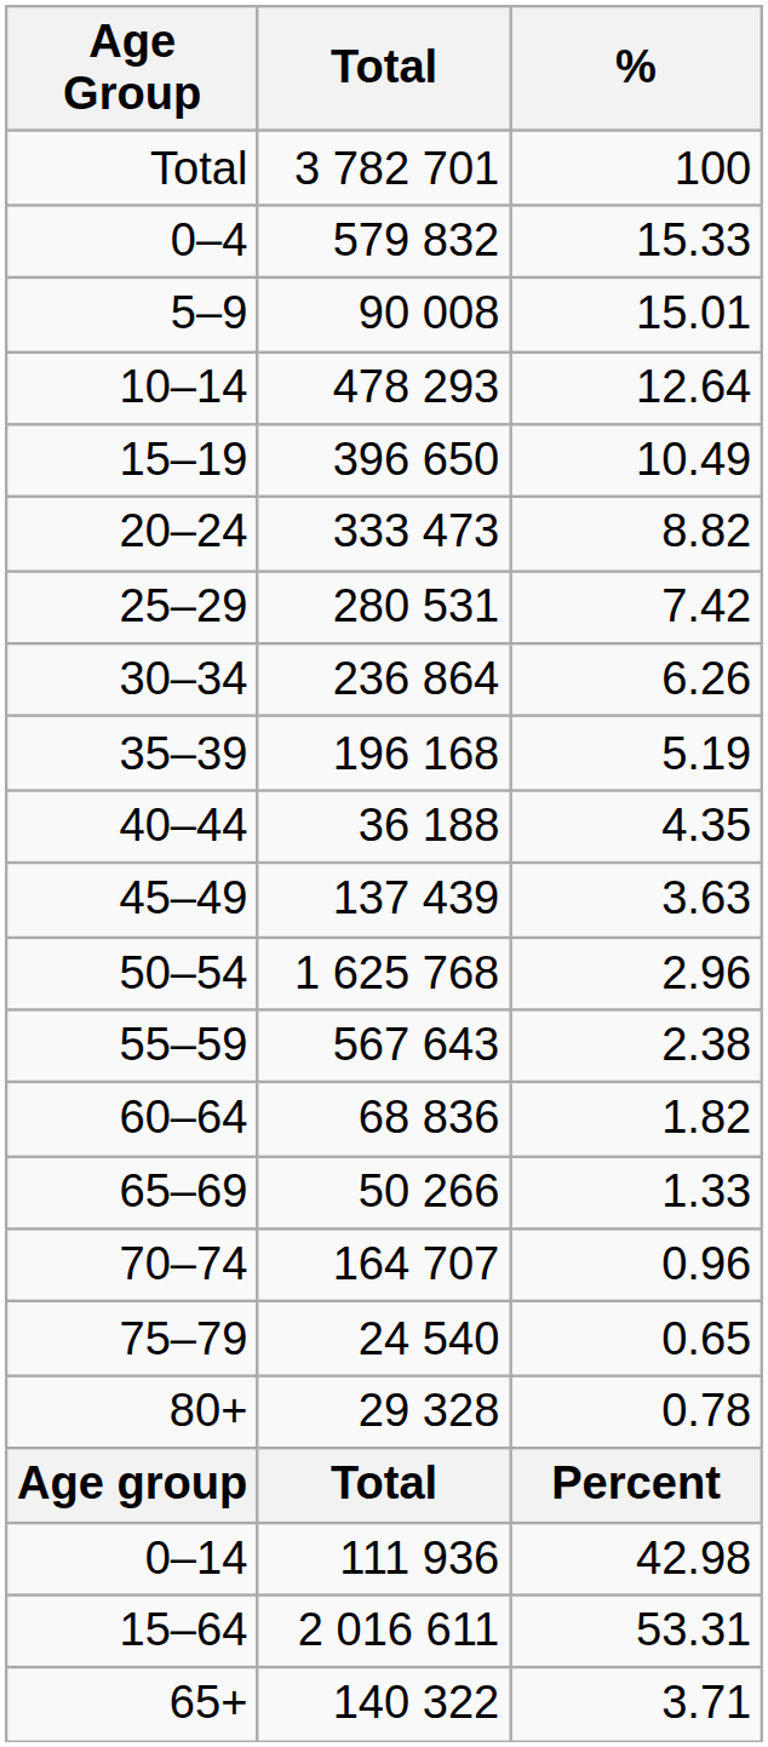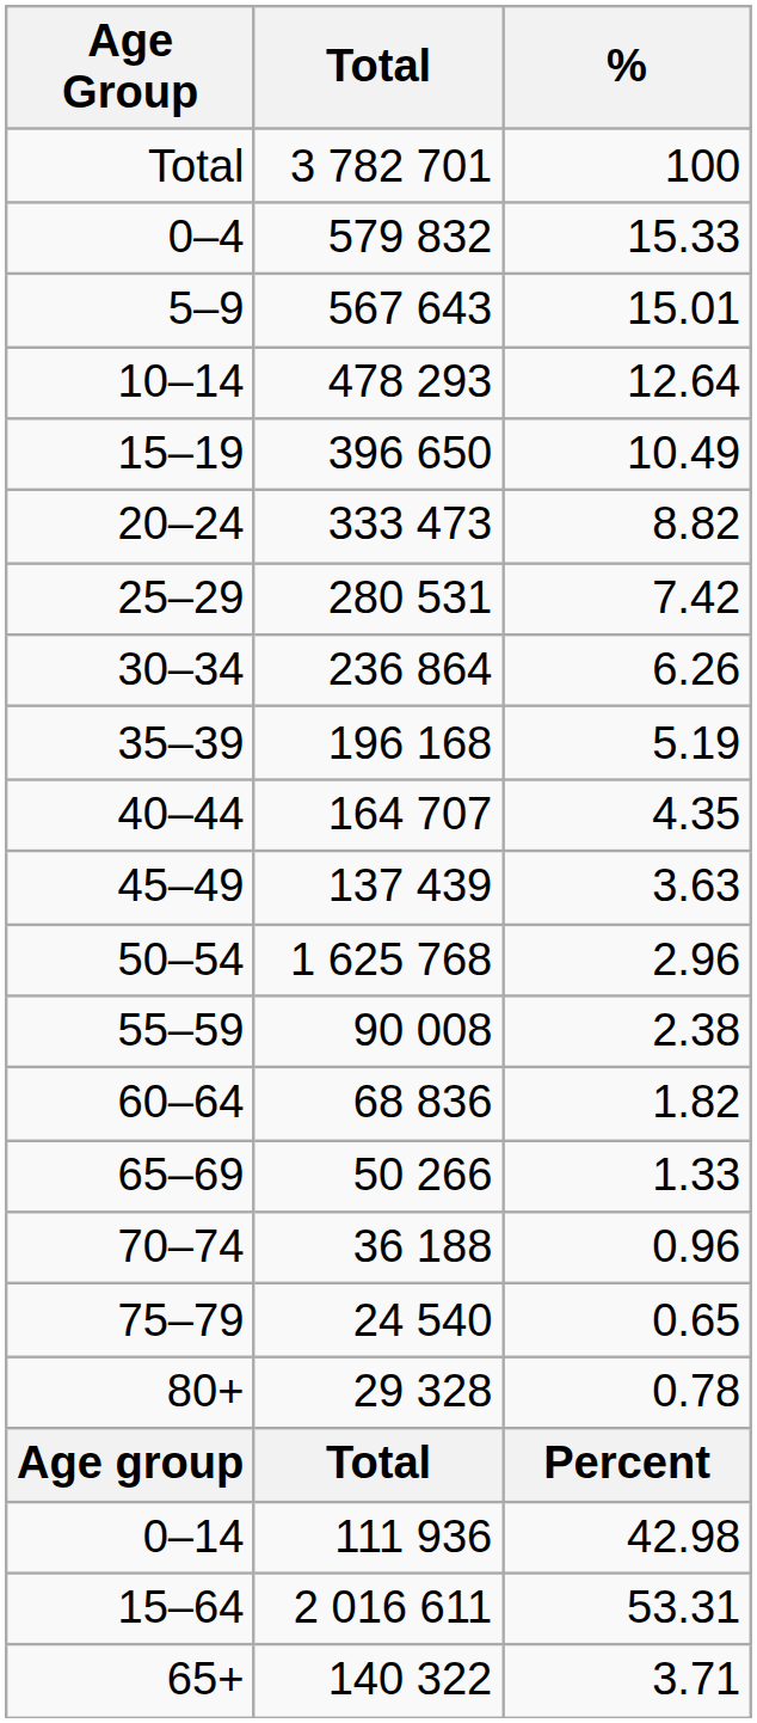5–9 | Total: 90 008 -> 567 643
40–44 | Total: 36 188 -> 164 707
55–59 | Total: 567 643 -> 90 008
70–74 | Total: 164 707 -> 36 188
